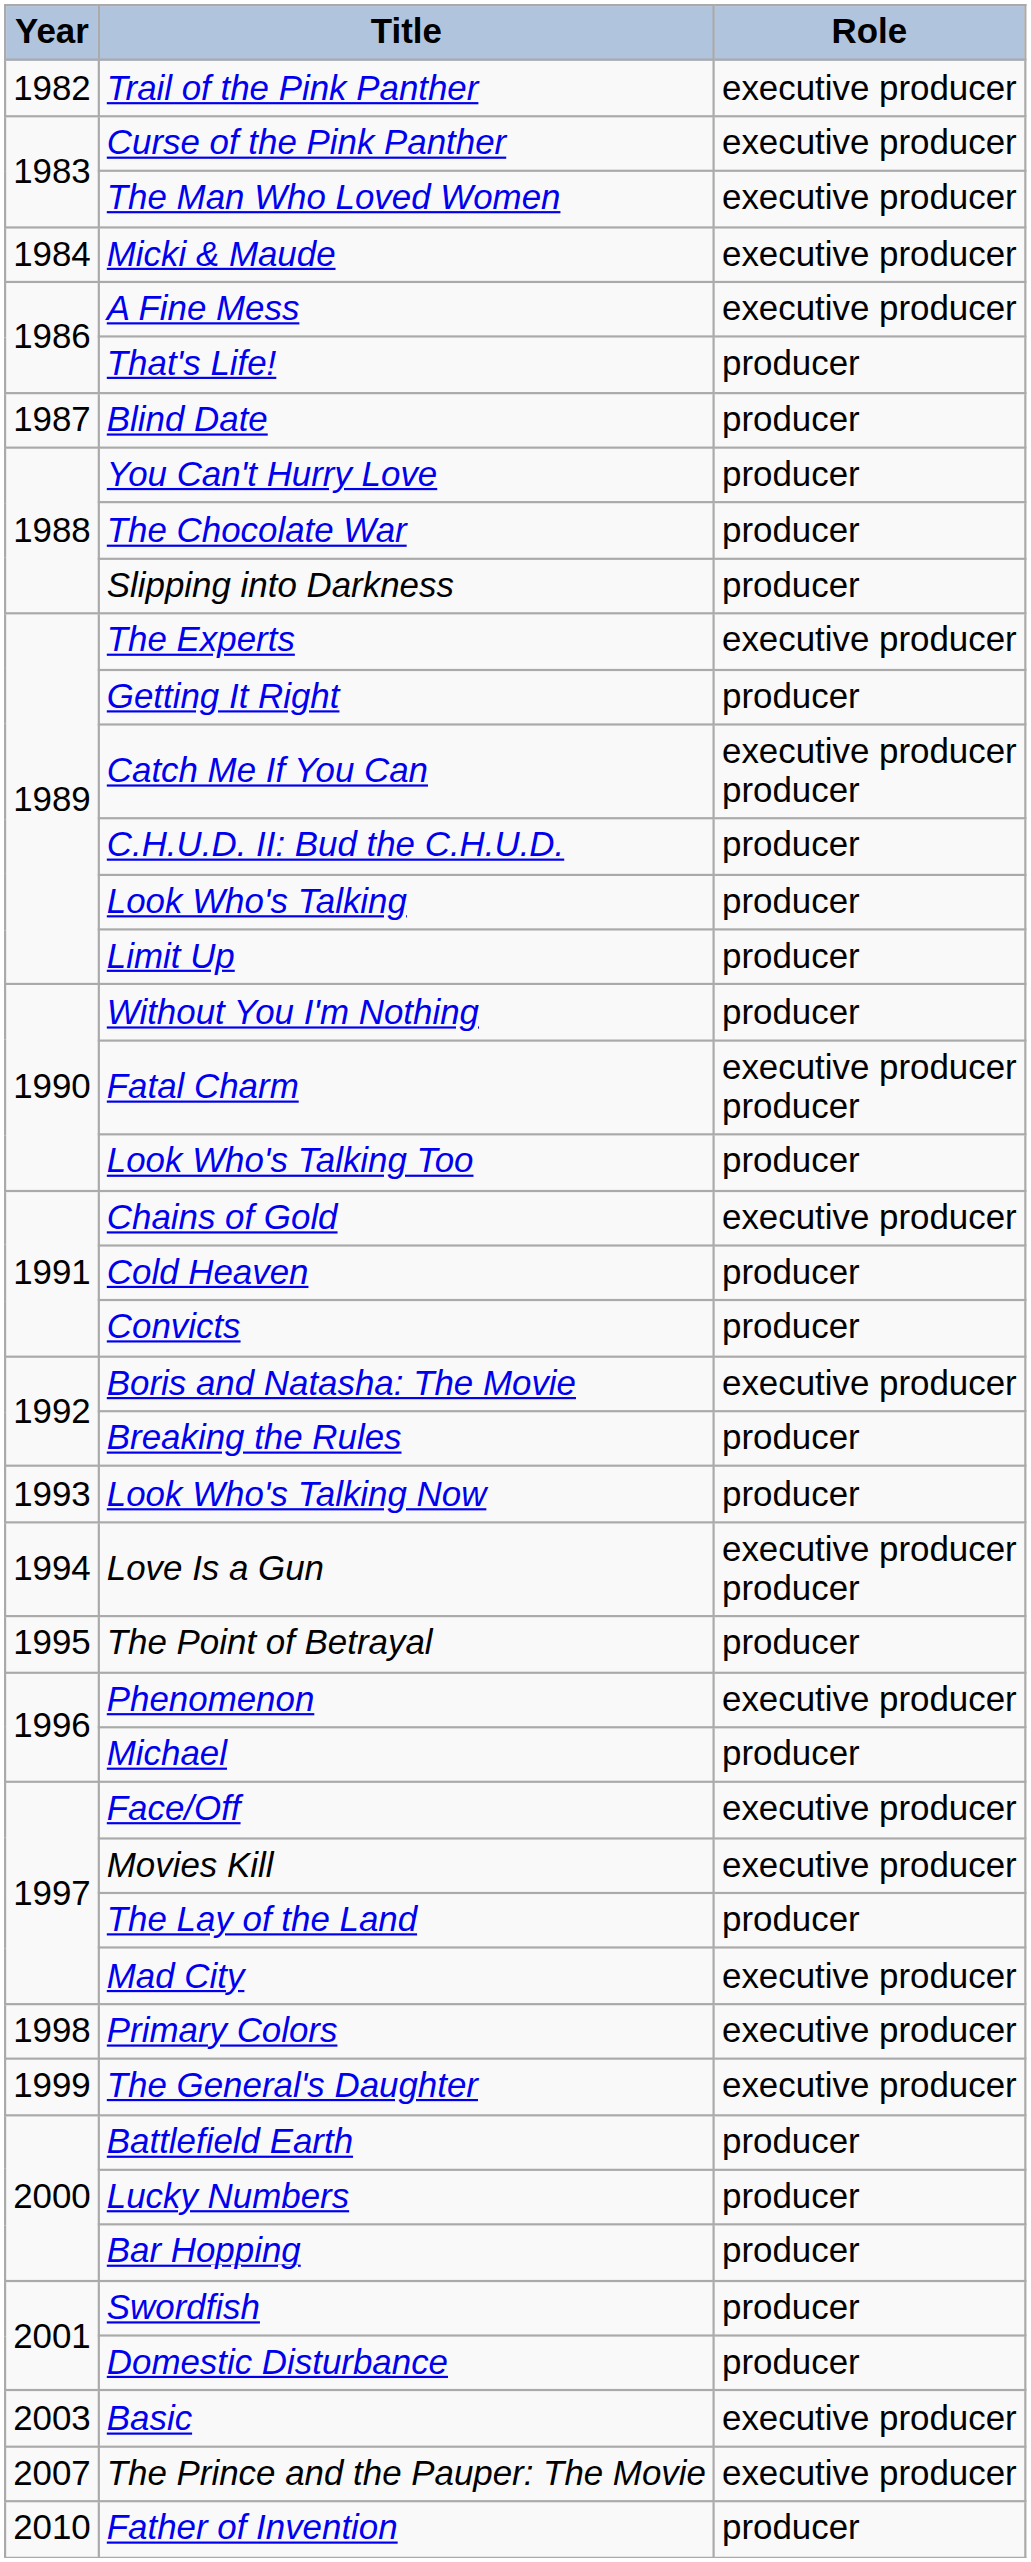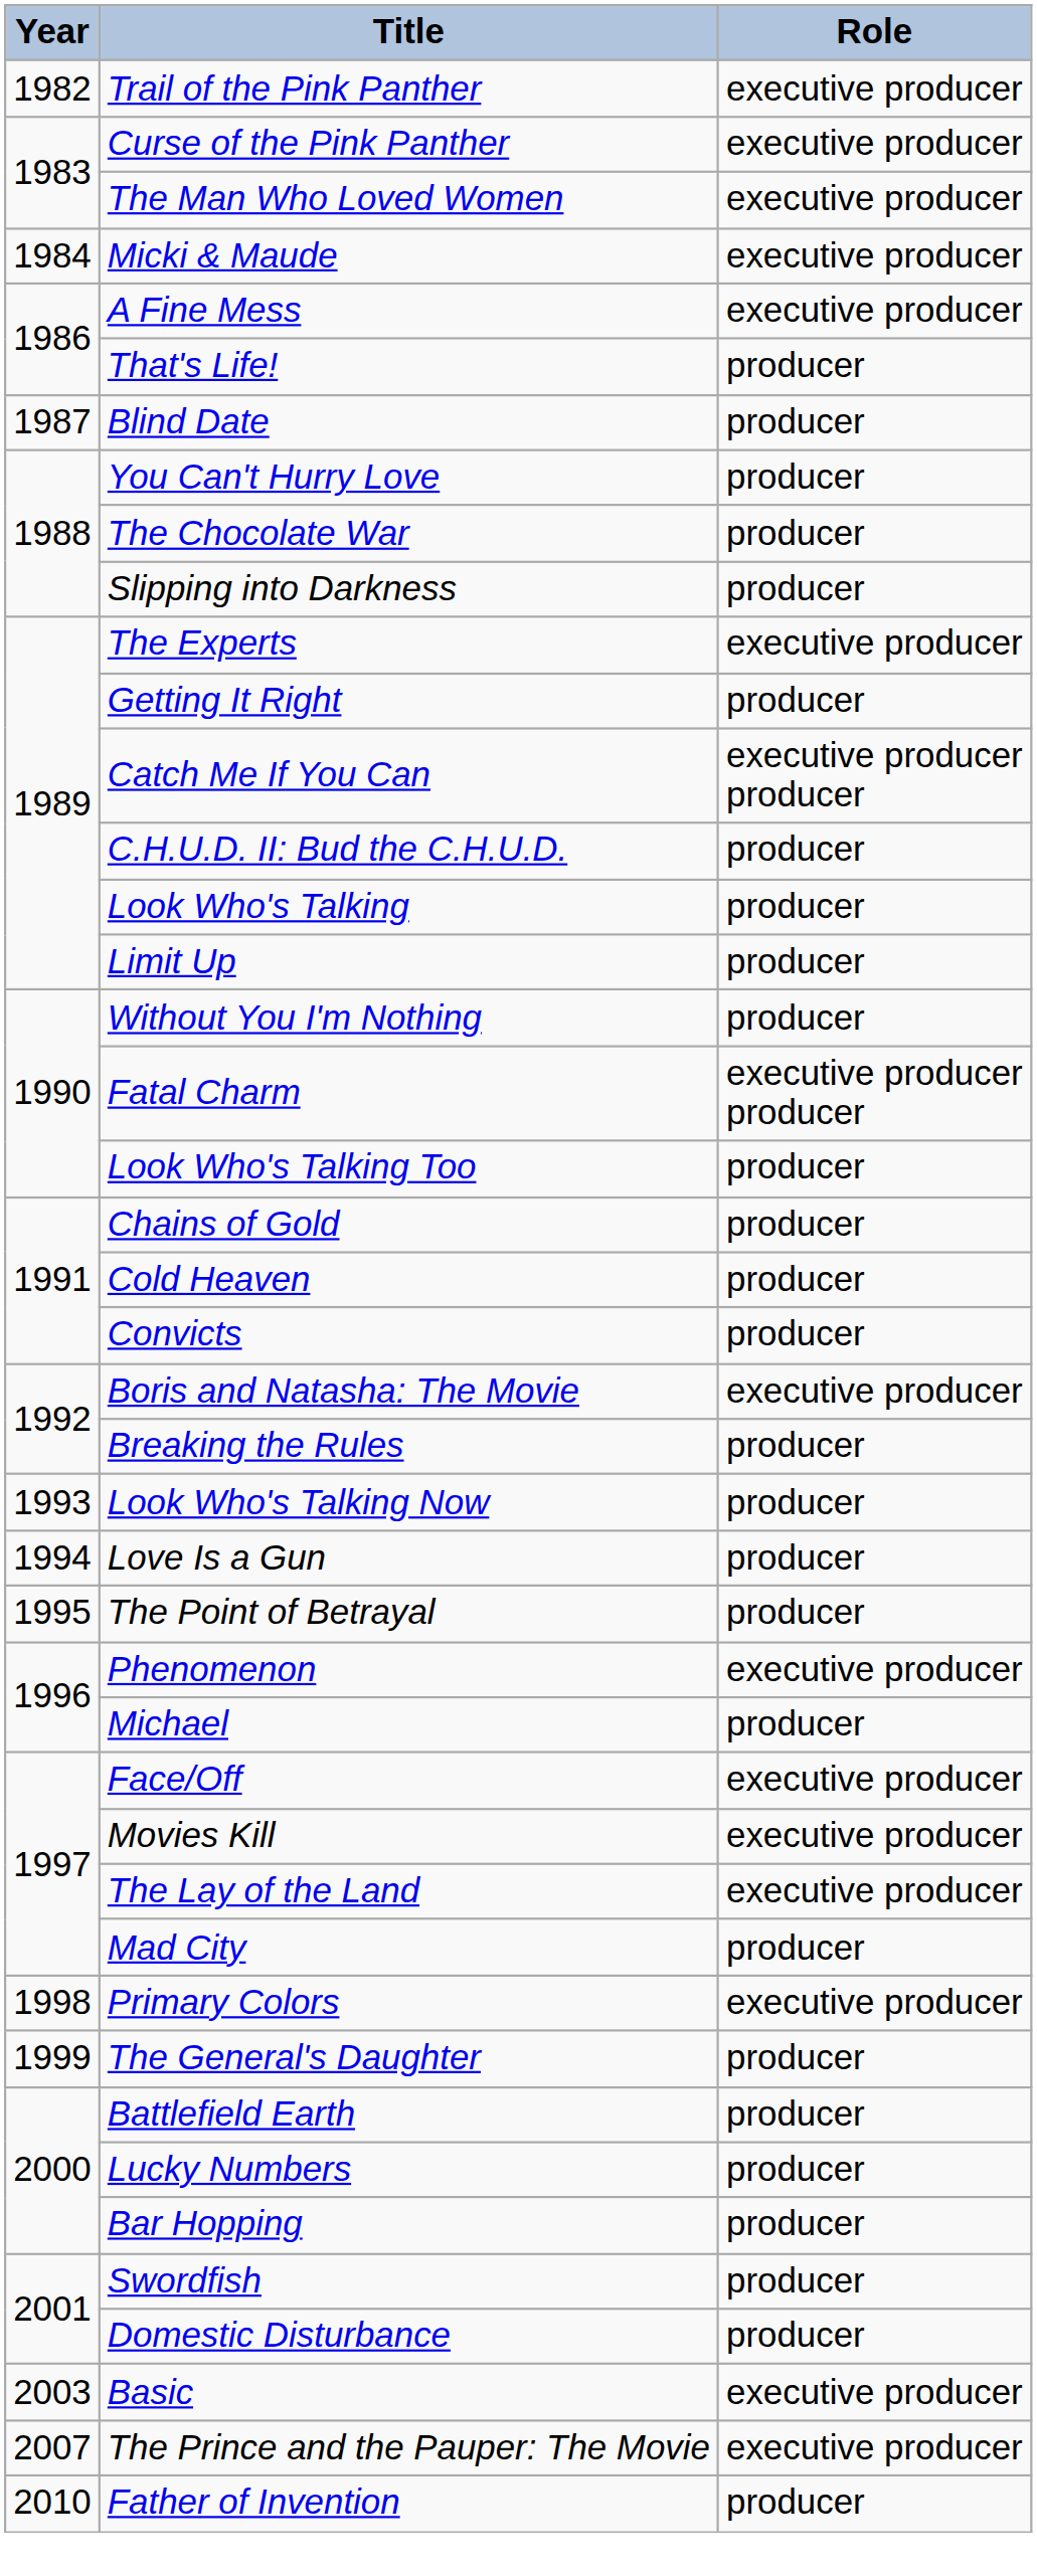Chains of Gold | Role: executive producer -> producer
Love Is a Gun | Role: executive producer producer -> producer
The Lay of the Land | Role: producer -> executive producer
Mad City | Role: executive producer -> producer
The General's Daughter | Role: executive producer -> producer
